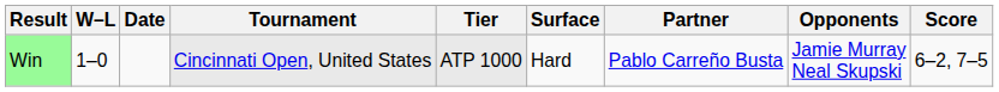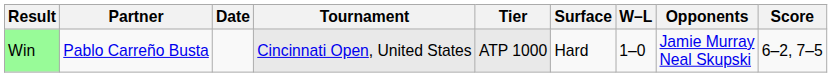columns swapped: W–L <-> Partner
